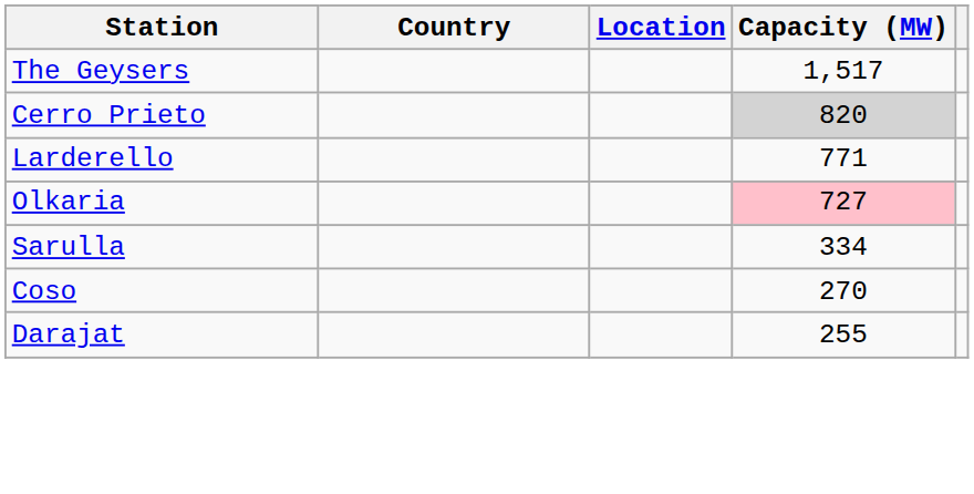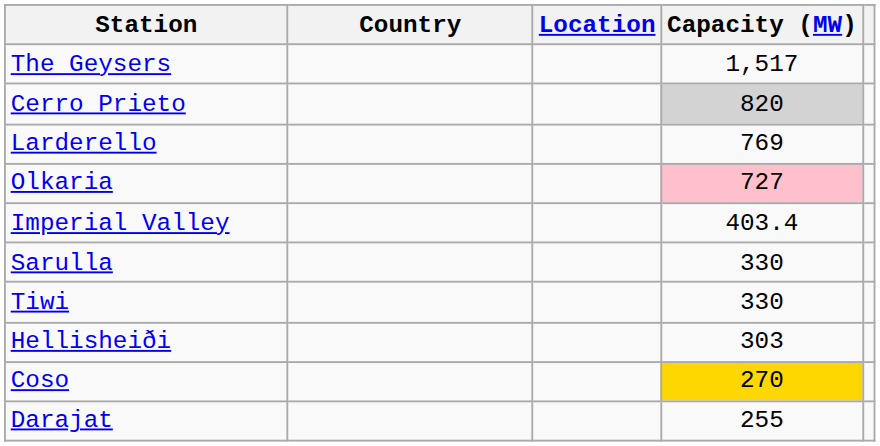Larderello | Capacity (MW): 771 -> 769
+ row: Imperial Valley | 403.4
Sarulla | Capacity (MW): 334 -> 330
+ row: Tiwi | 330
+ row: Hellisheiði | 303
Coso | Capacity (MW): no background -> gold background
